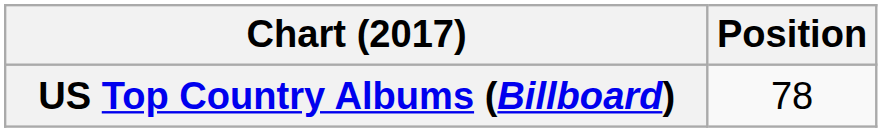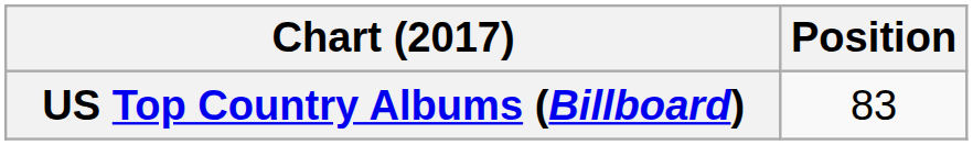US Top Country Albums (Billboard) | Position: 78 -> 83
